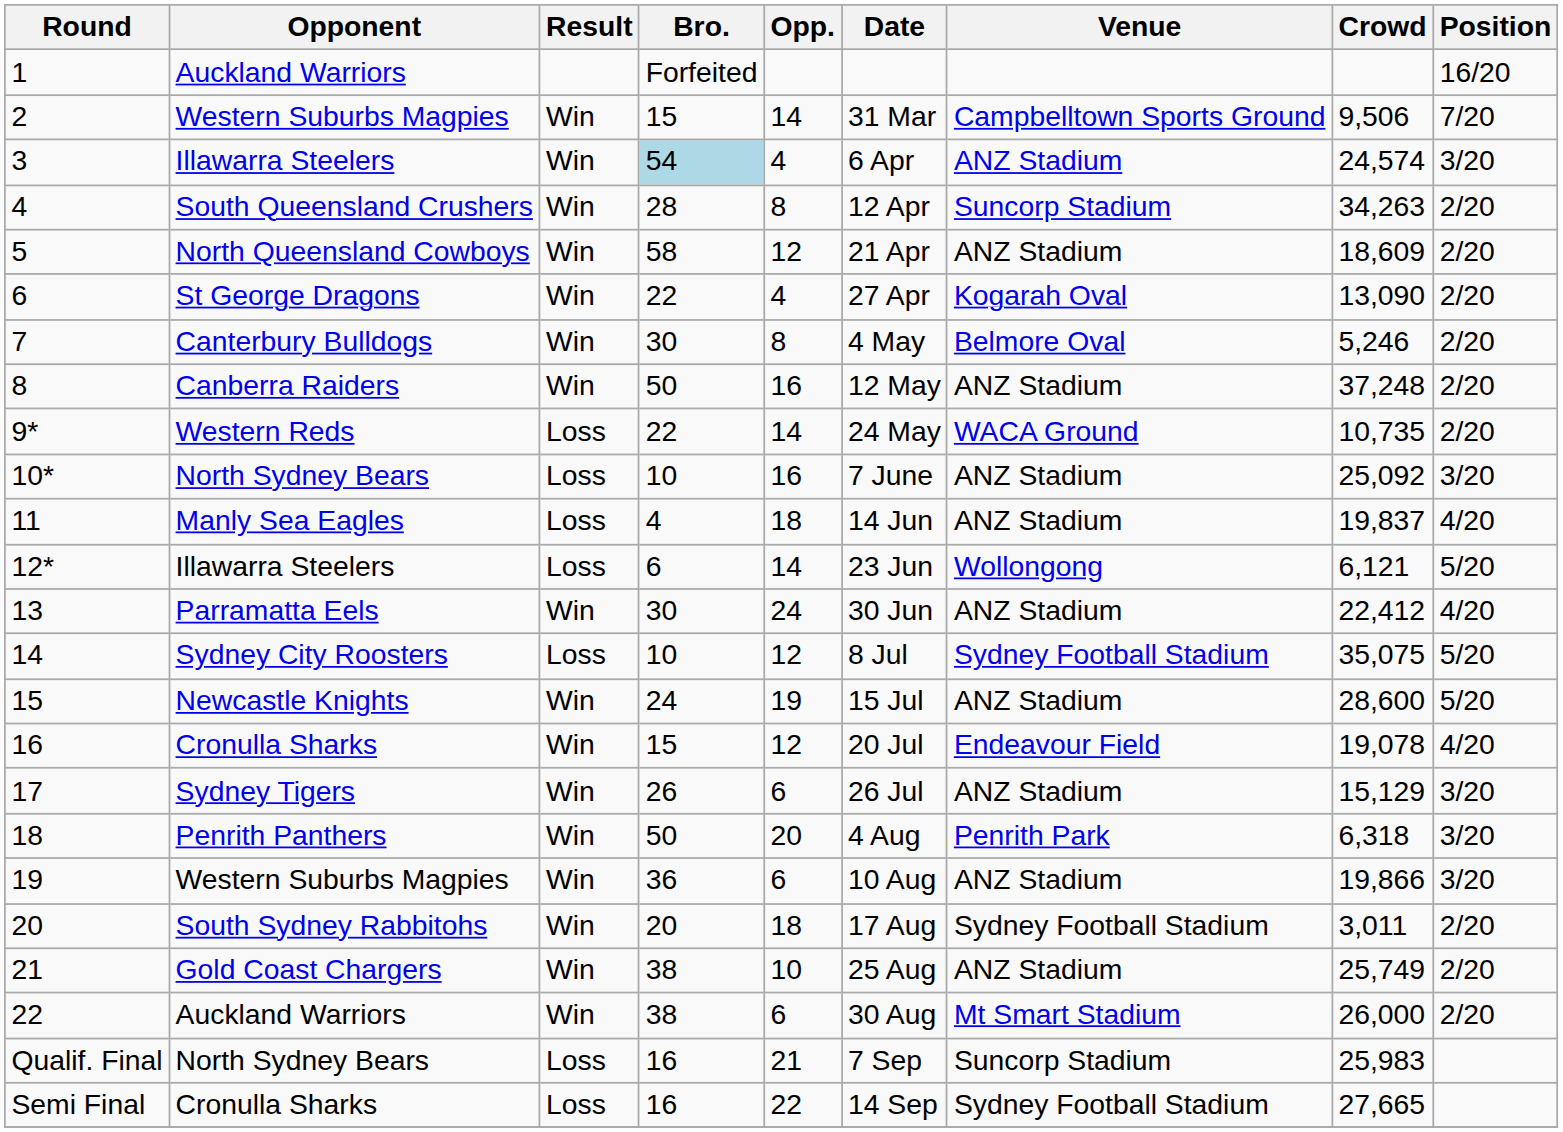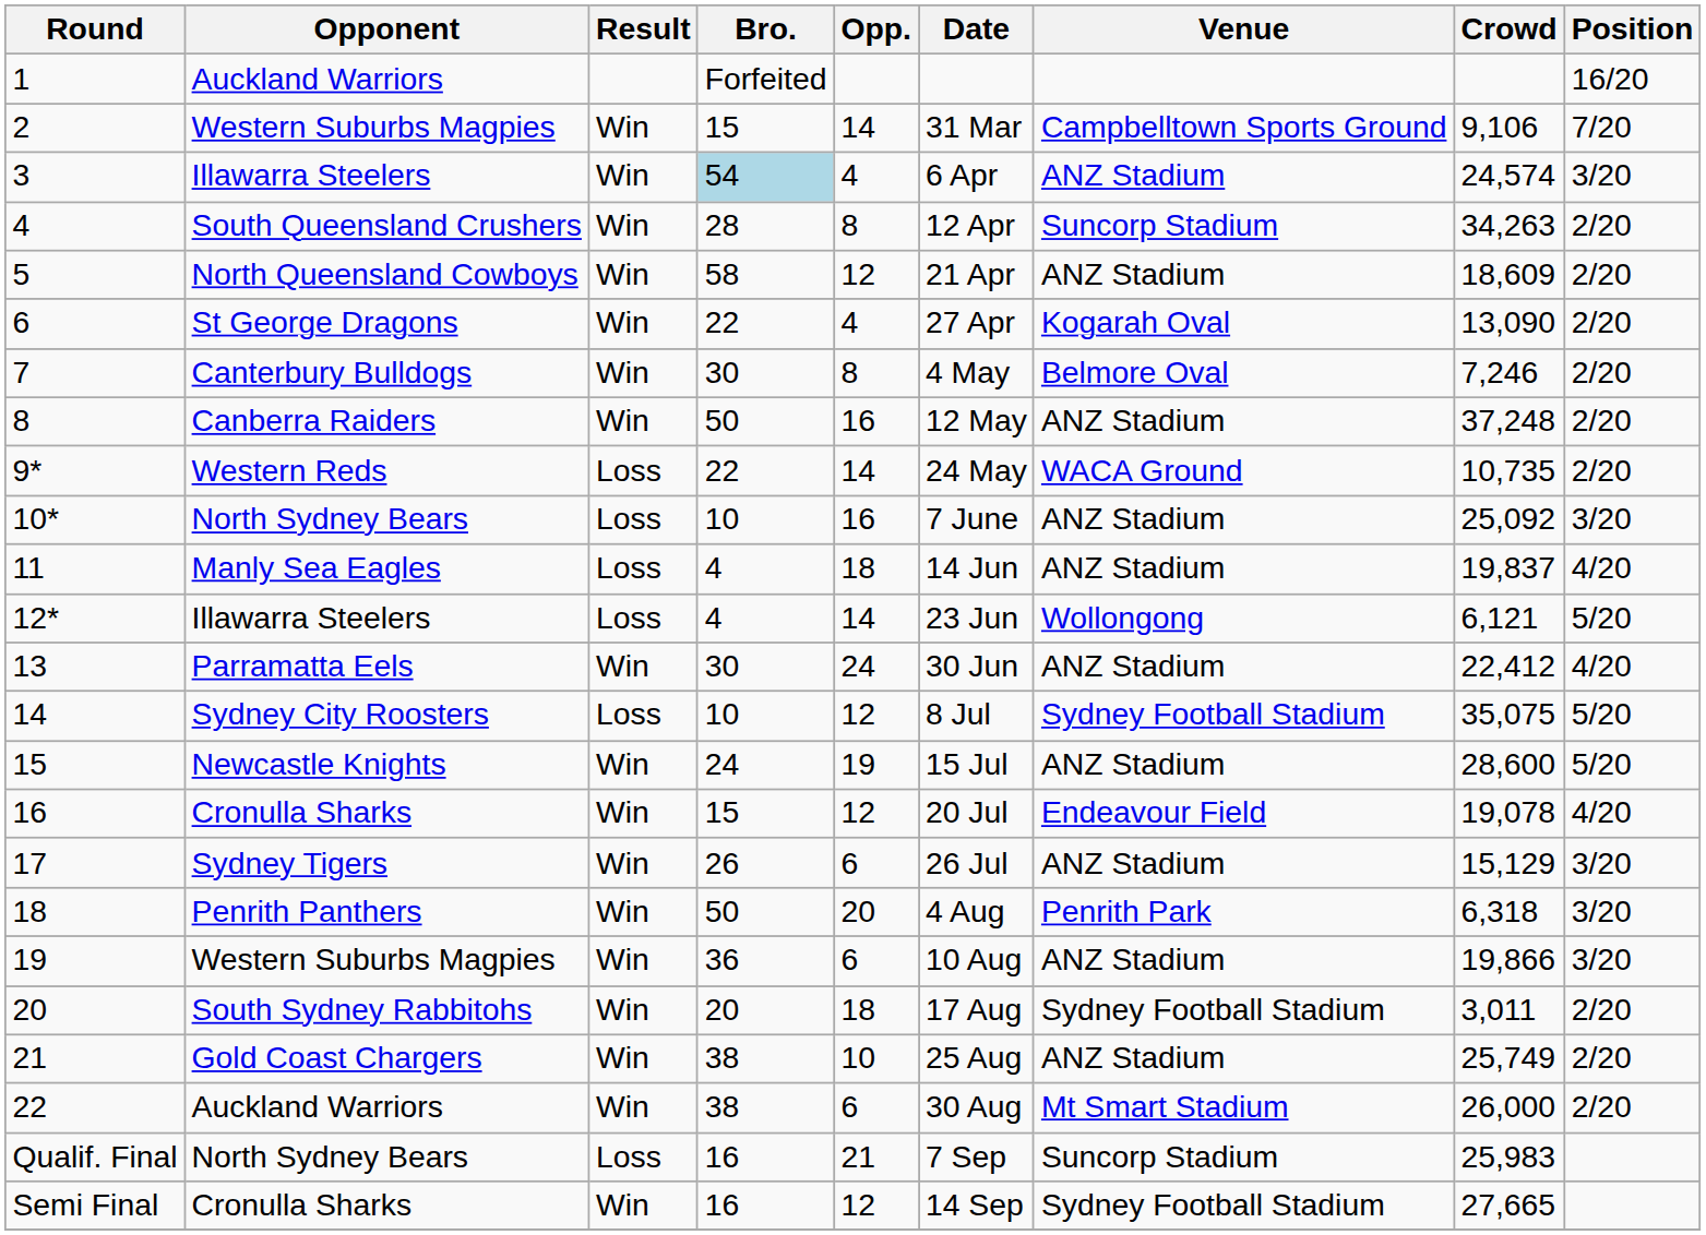2 | Crowd: 9,506 -> 9,106
7 | Crowd: 5,246 -> 7,246
12* | Bro.: 6 -> 4
Semi Final | Result: Loss -> Win
Semi Final | Opp.: 22 -> 12
